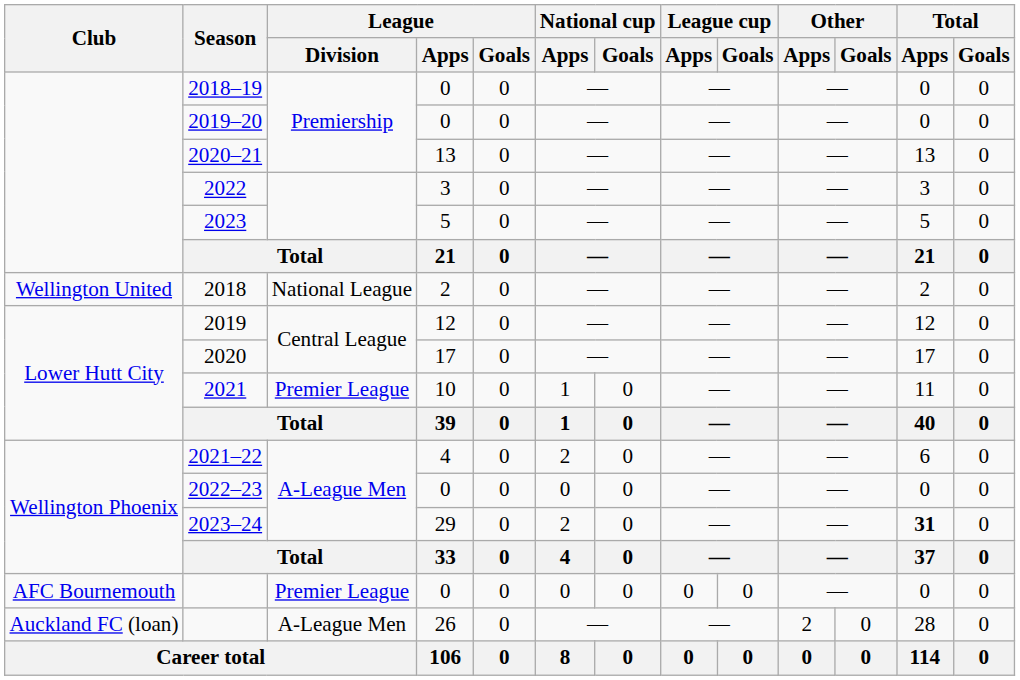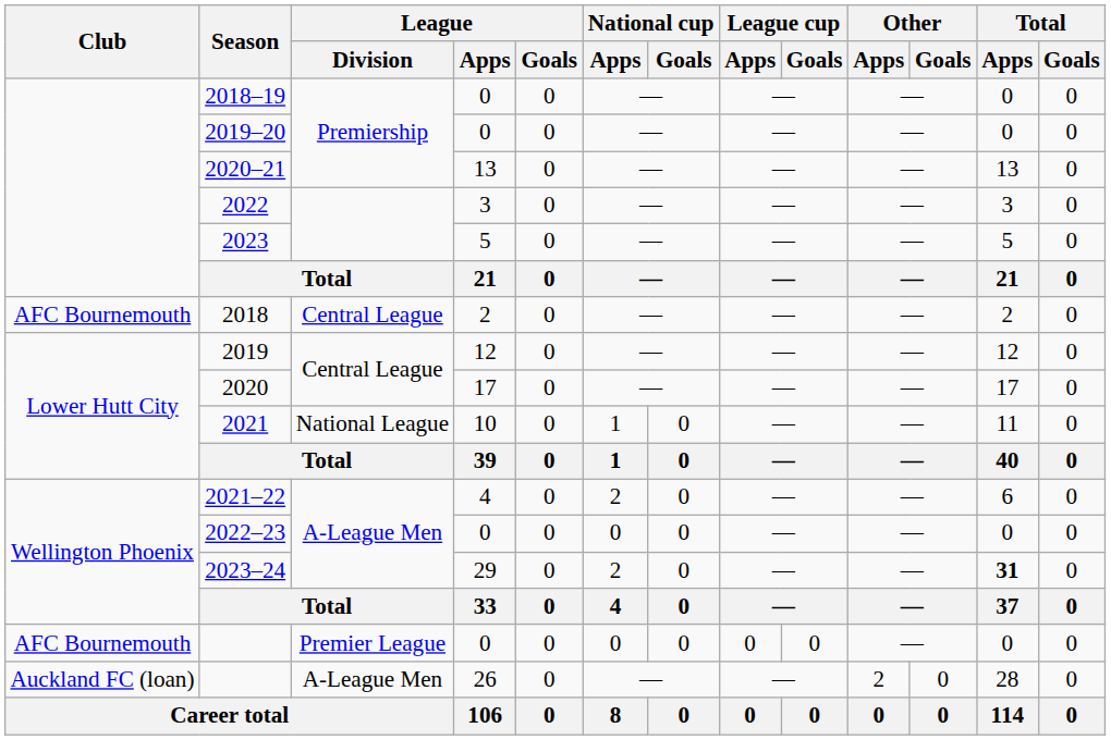2018 | Club: Wellington United -> AFC Bournemouth
2018 | League / Division: National League -> Central League
2021 | League / Division: Premier League -> National League
